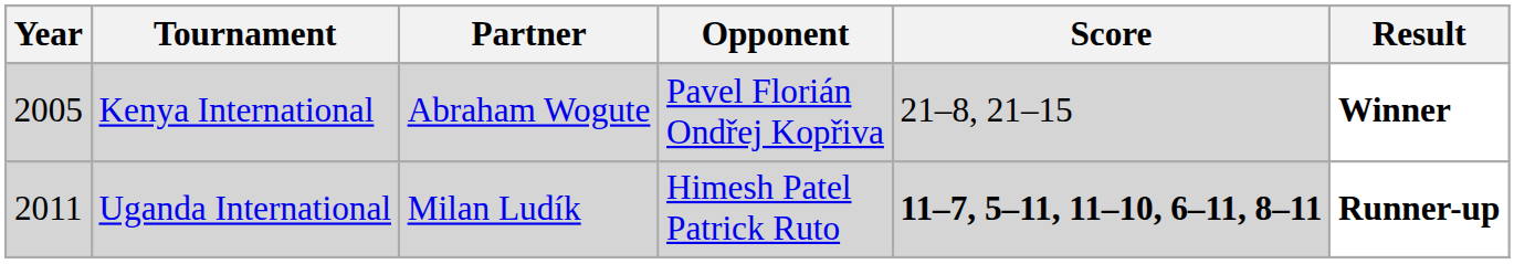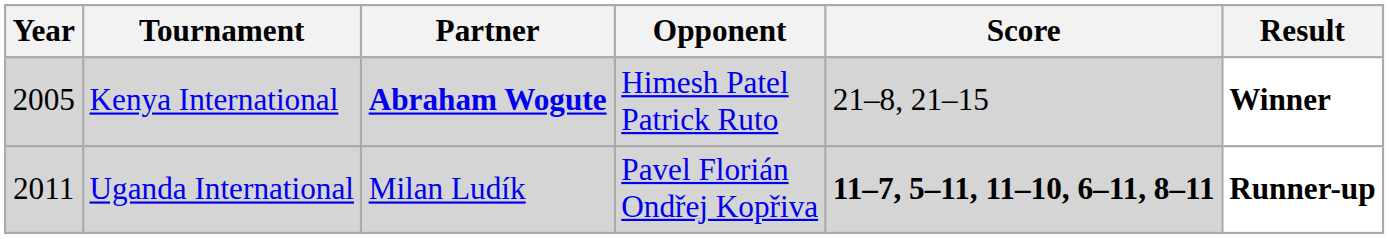Kenya International | Partner: normal -> bold
Kenya International | Opponent: Pavel Florián Ondřej Kopřiva -> Himesh Patel Patrick Ruto
Uganda International | Opponent: Himesh Patel Patrick Ruto -> Pavel Florián Ondřej Kopřiva
